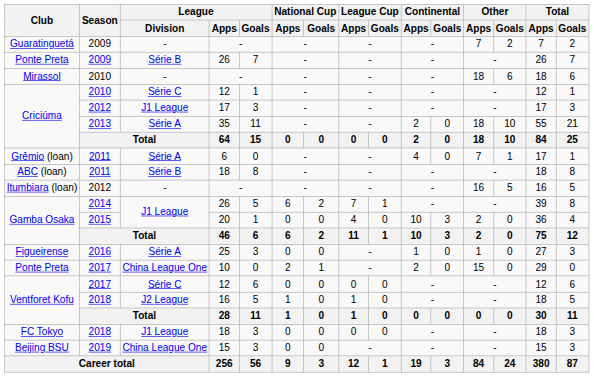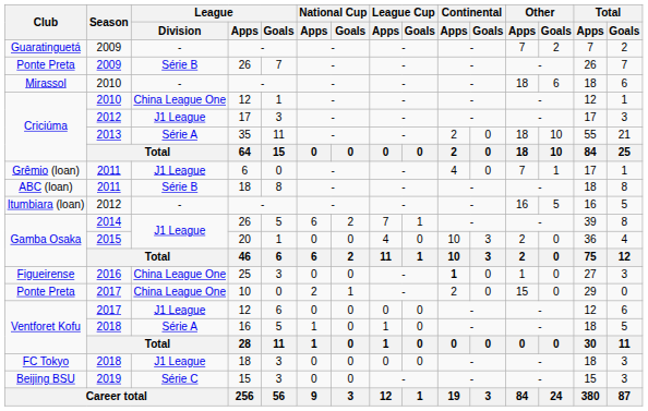Criciúma / 12 | League / Division: Série C -> China League One
Grêmio (loan) | League / Division: Série A -> J1 League
Figueirense | League / Division: Série A -> China League One
Figueirense | Continental / Apps: normal -> bold
Ventforet Kofu / 12 | League / Division: Série C -> J1 League
Ventforet Kofu / 16 | League / Division: J2 League -> Série A
Beijing BSU | League / Division: China League One -> Série C
